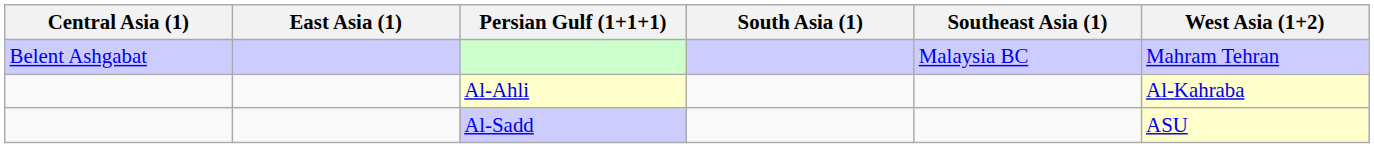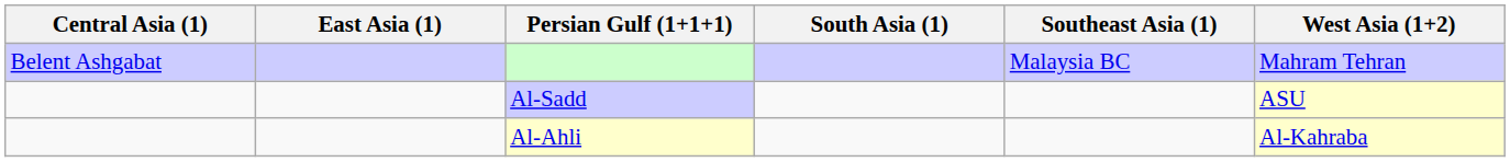rows swapped: Al-Sadd <-> Al-Ahli
